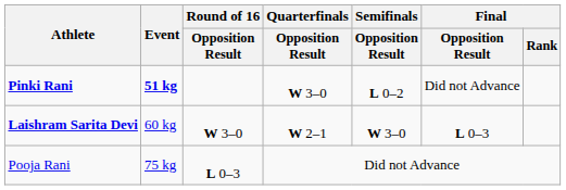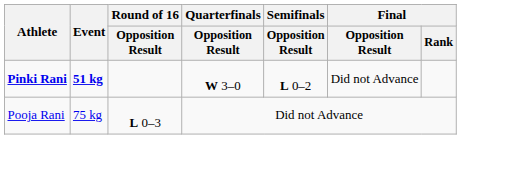- row: Laishram Sarita Devi | 60 kg | W 3–0 | W 2–1 | W 3–0 | L 0–3
